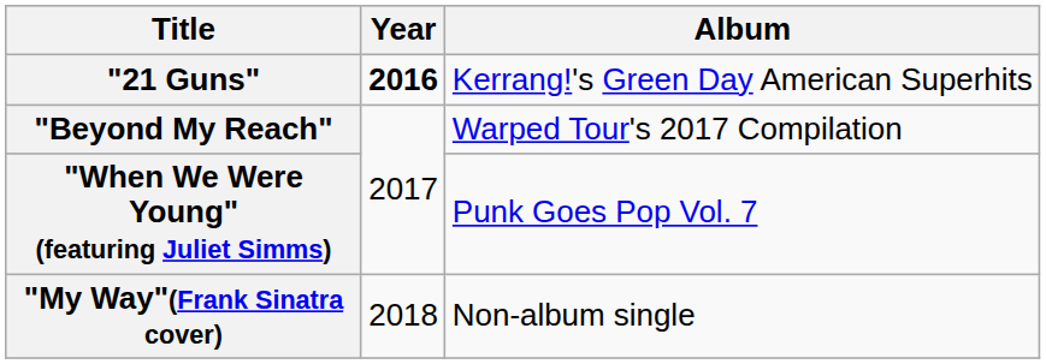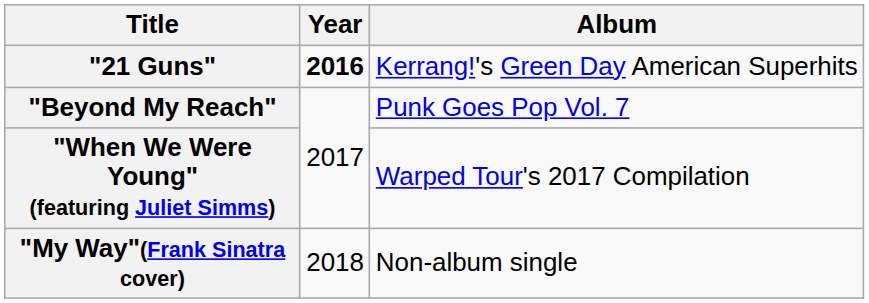"Beyond My Reach" | Album: Warped Tour's 2017 Compilation -> Punk Goes Pop Vol. 7
"When We Were Young" (featuring Juliet Simms) | Album: Punk Goes Pop Vol. 7 -> Warped Tour's 2017 Compilation
